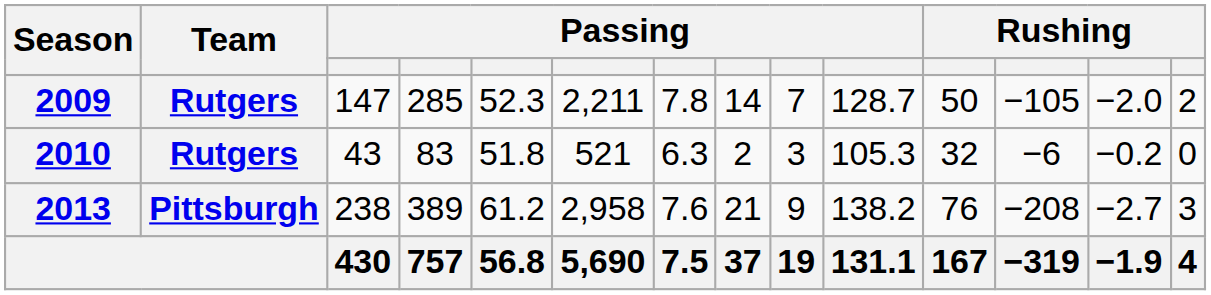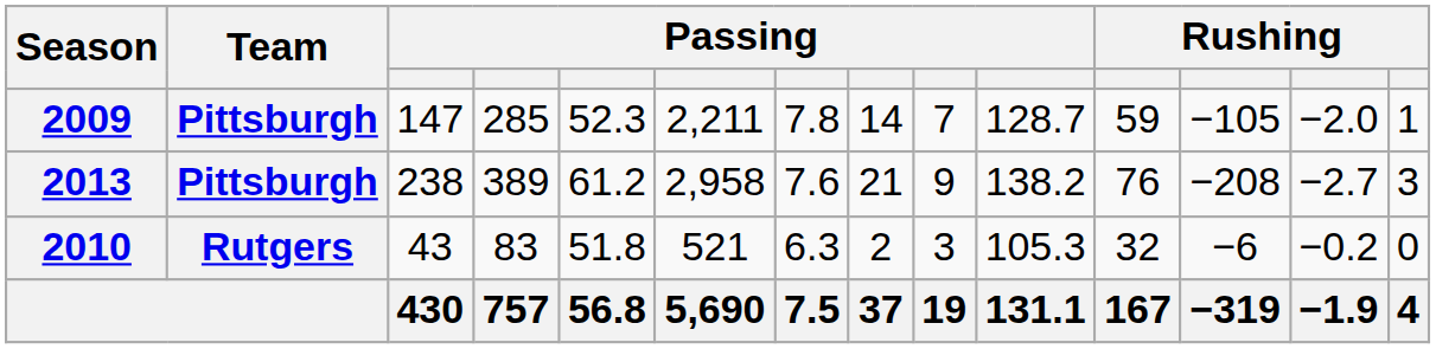2009 | Team: Rutgers -> Pittsburgh
2009 | column 11: 50 -> 59
2009 | column 14: 2 -> 1
rows swapped: 2010 <-> 2013
